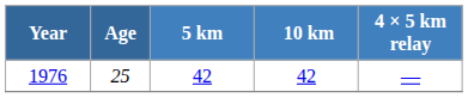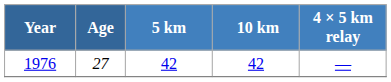1976 | Age: 25 -> 27
